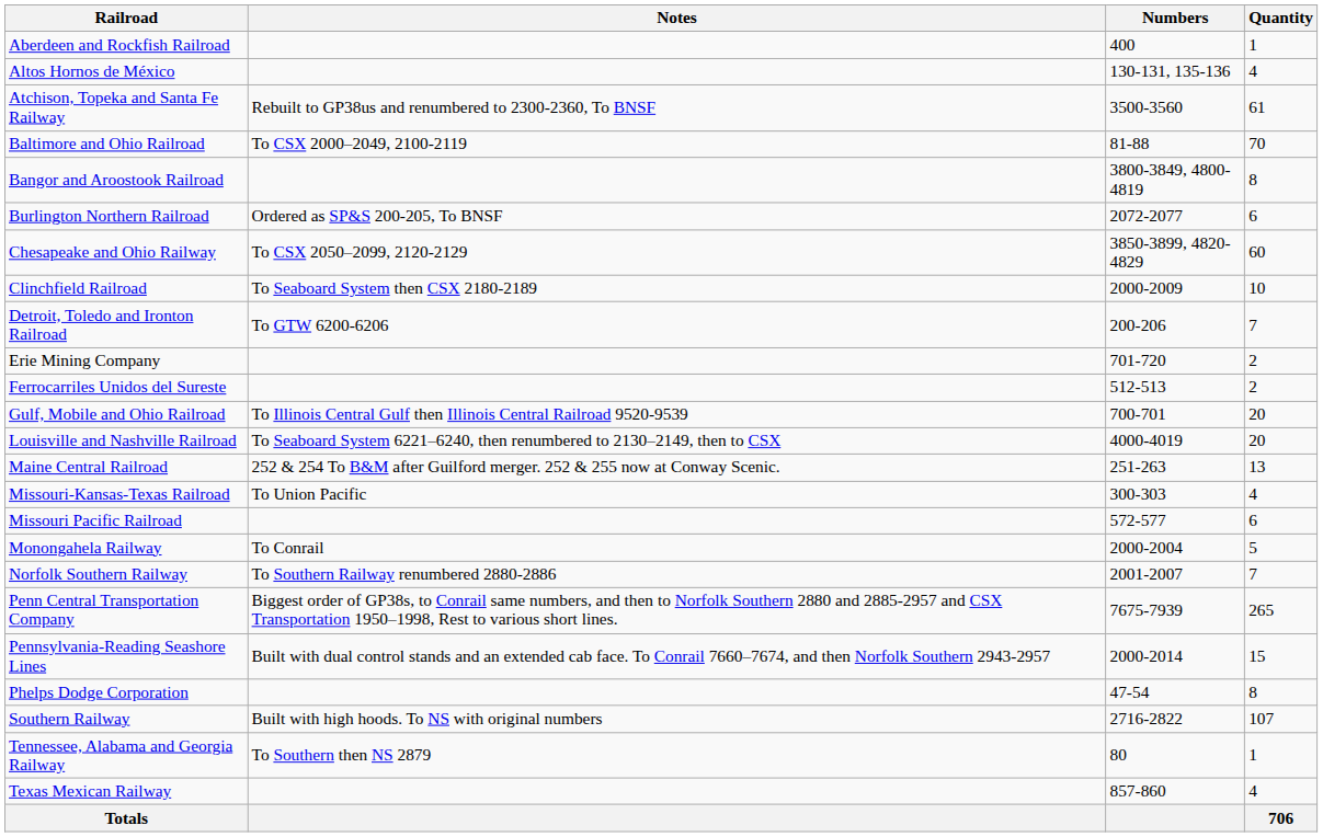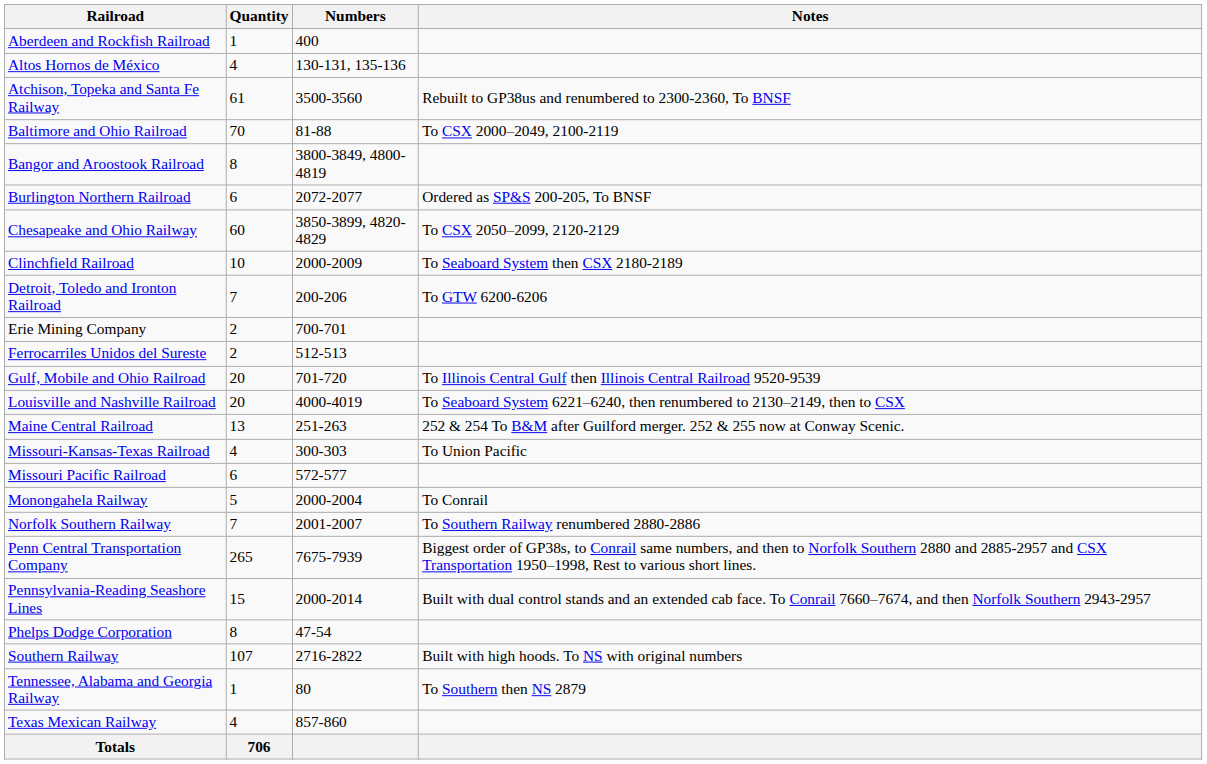columns swapped: Quantity <-> Notes
Erie Mining Company | Numbers: 701-720 -> 700-701
Gulf, Mobile and Ohio Railroad | Numbers: 700-701 -> 701-720
